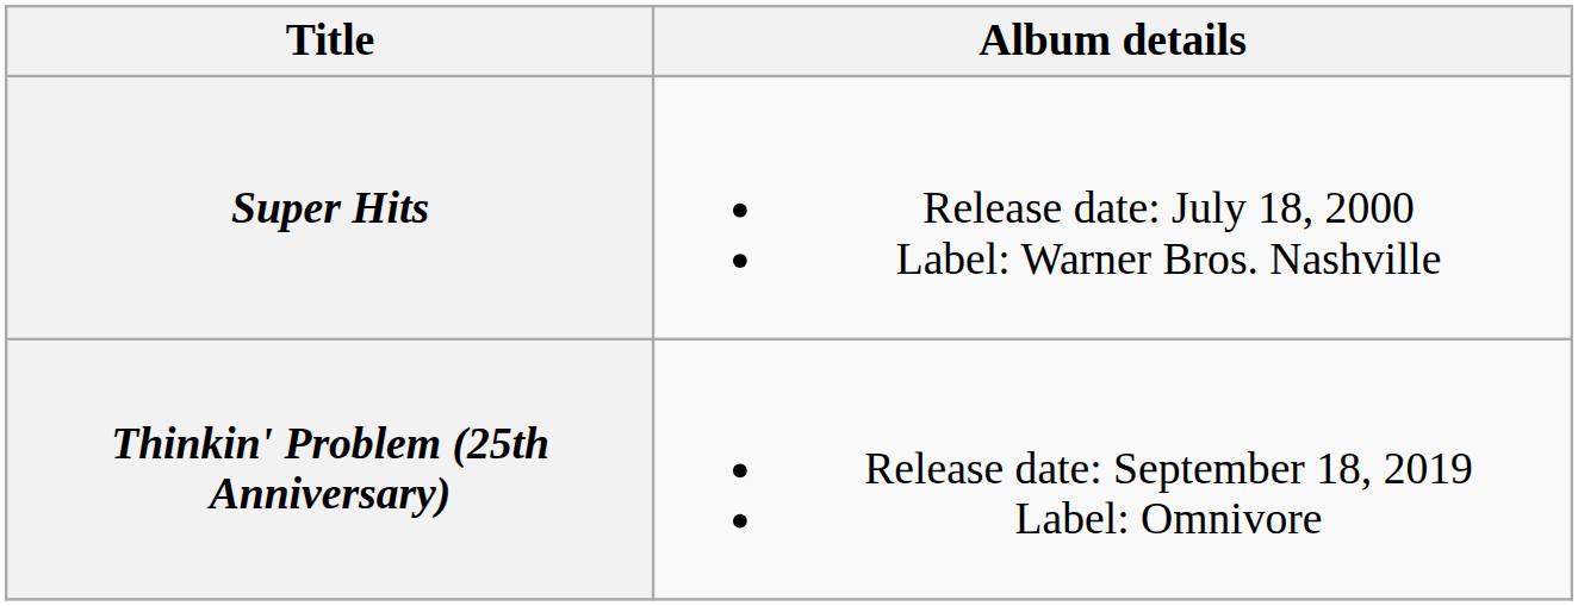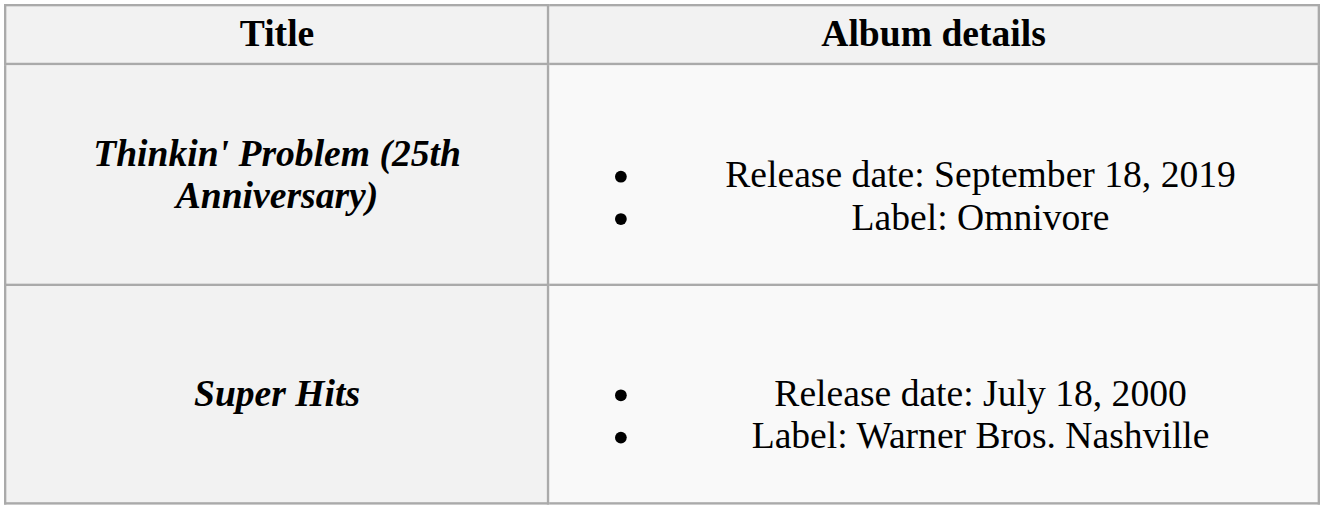rows swapped: Super Hits <-> Thinkin' Problem (25th Anniversary)
